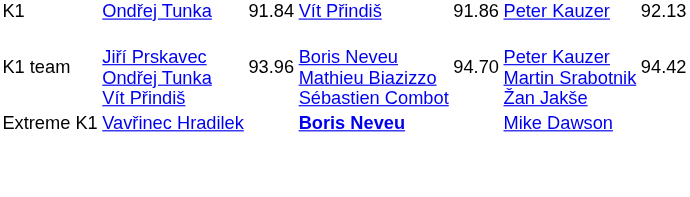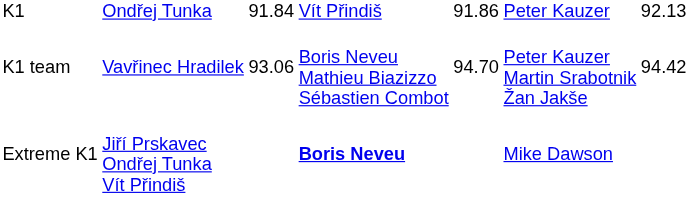K1 team | column 2: Jiří Prskavec Ondřej Tunka Vít Přindiš -> Vavřinec Hradilek
K1 team | column 3: 93.96 -> 93.06
Extreme K1 | column 2: Vavřinec Hradilek -> Jiří Prskavec Ondřej Tunka Vít Přindiš
